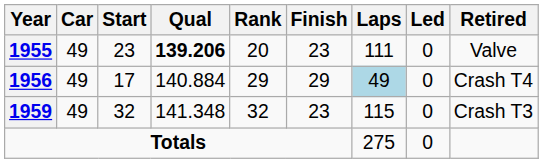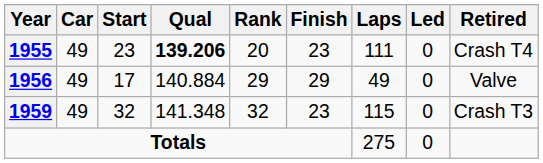1955 | Retired: Valve -> Crash T4
1956 | Laps: lightblue background -> no background
1956 | Retired: Crash T4 -> Valve
